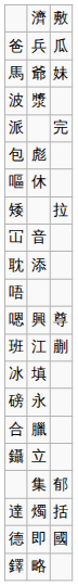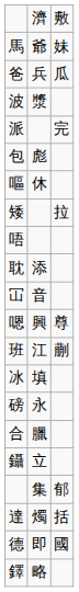rows swapped: 爸 <-> 馬
rows swapped: 唔 <-> 冚
